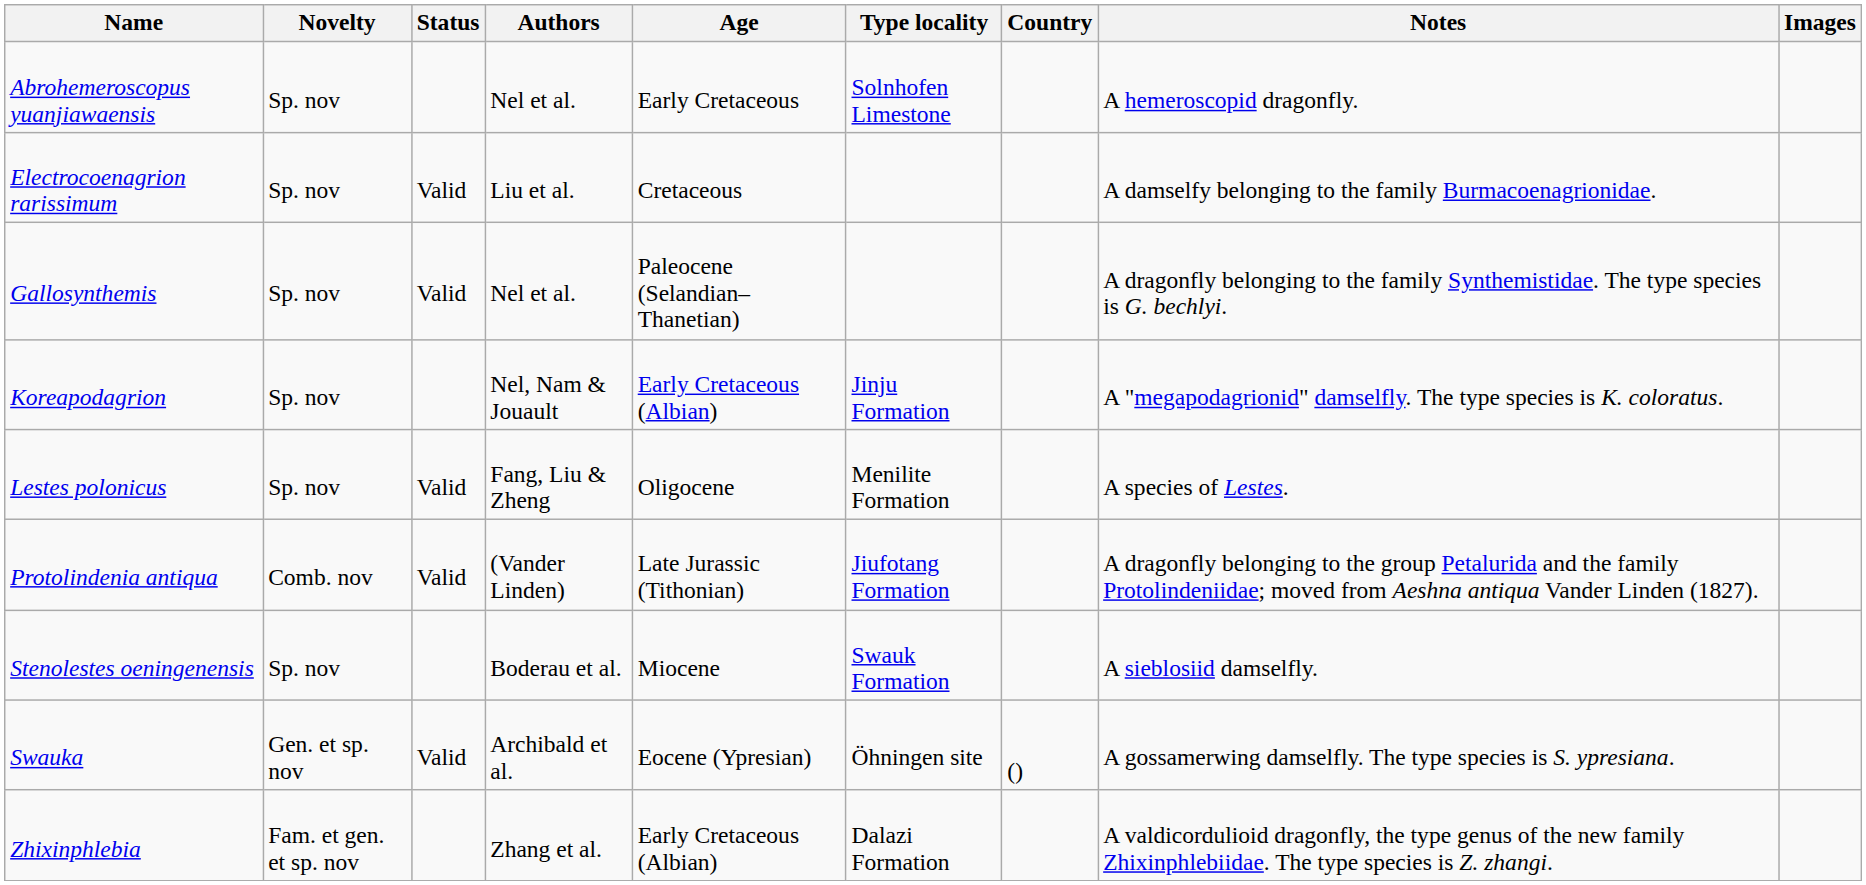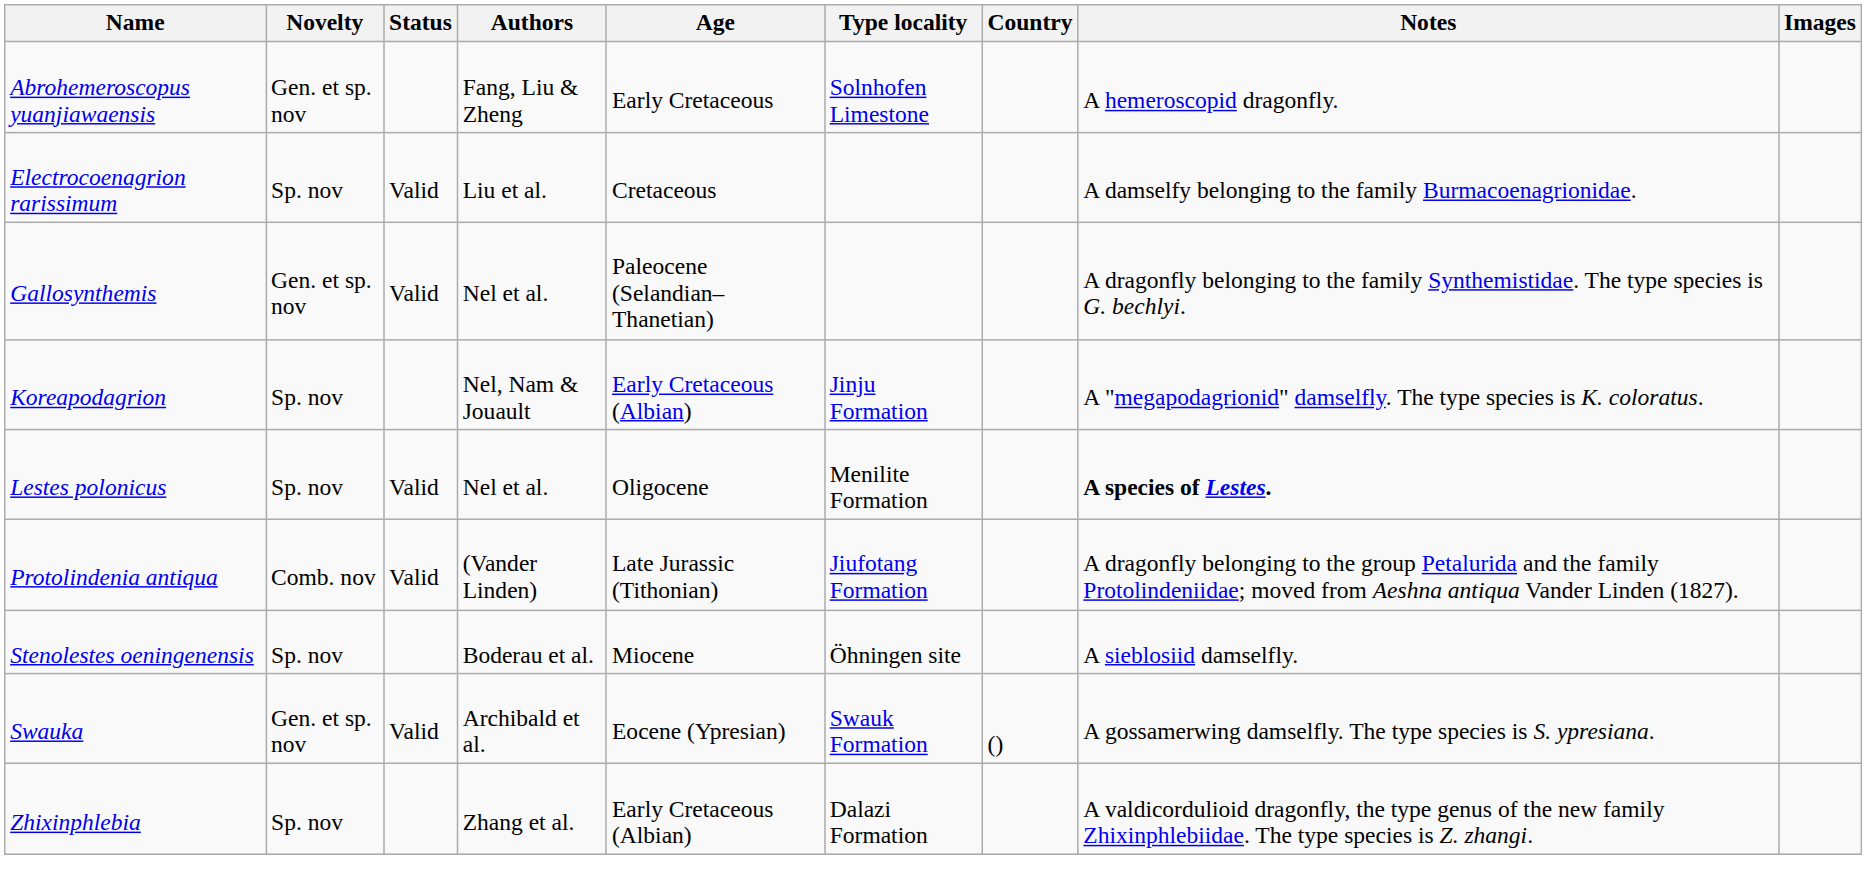Abrohemeroscopus yuanjiawaensis | Novelty: Sp. nov -> Gen. et sp. nov
Abrohemeroscopus yuanjiawaensis | Authors: Nel et al. -> Fang, Liu & Zheng
Gallosynthemis | Novelty: Sp. nov -> Gen. et sp. nov
Lestes polonicus | Authors: Fang, Liu & Zheng -> Nel et al.
Lestes polonicus | Notes: normal -> bold
Stenolestes oeningenensis | Type locality: Swauk Formation -> Öhningen site
Swauka | Type locality: Öhningen site -> Swauk Formation
Zhixinphlebia | Novelty: Fam. et gen. et sp. nov -> Sp. nov
